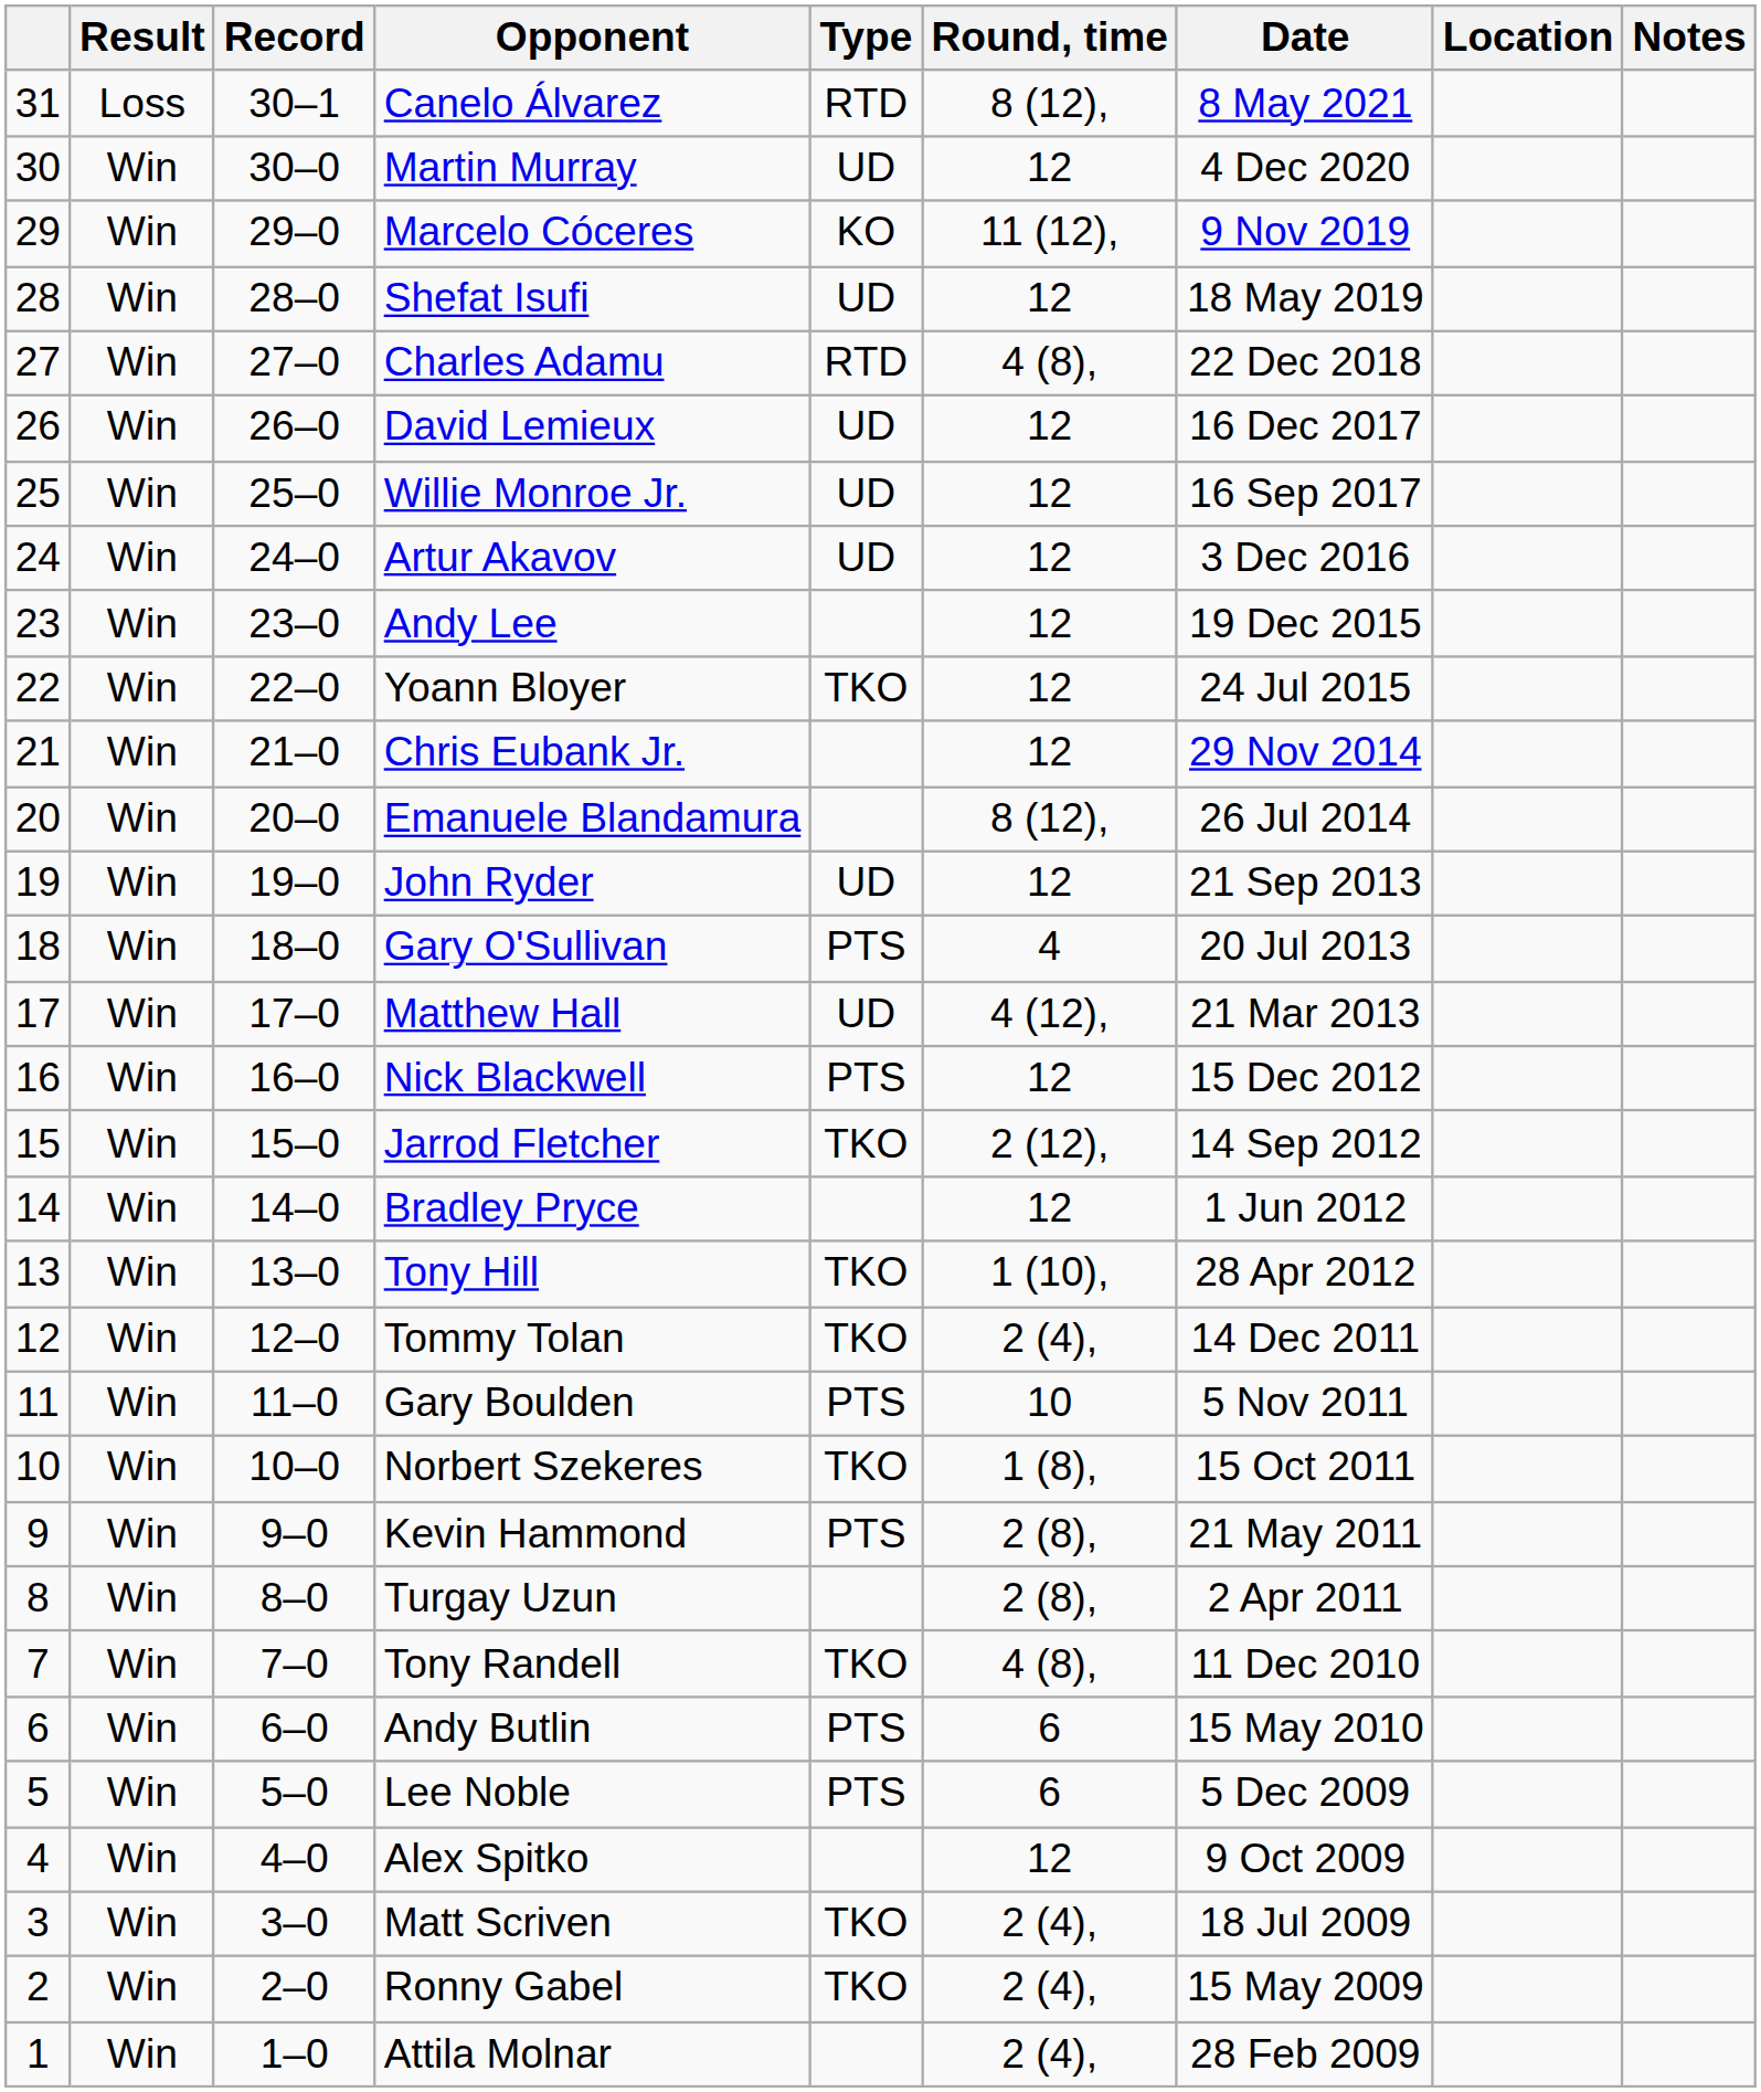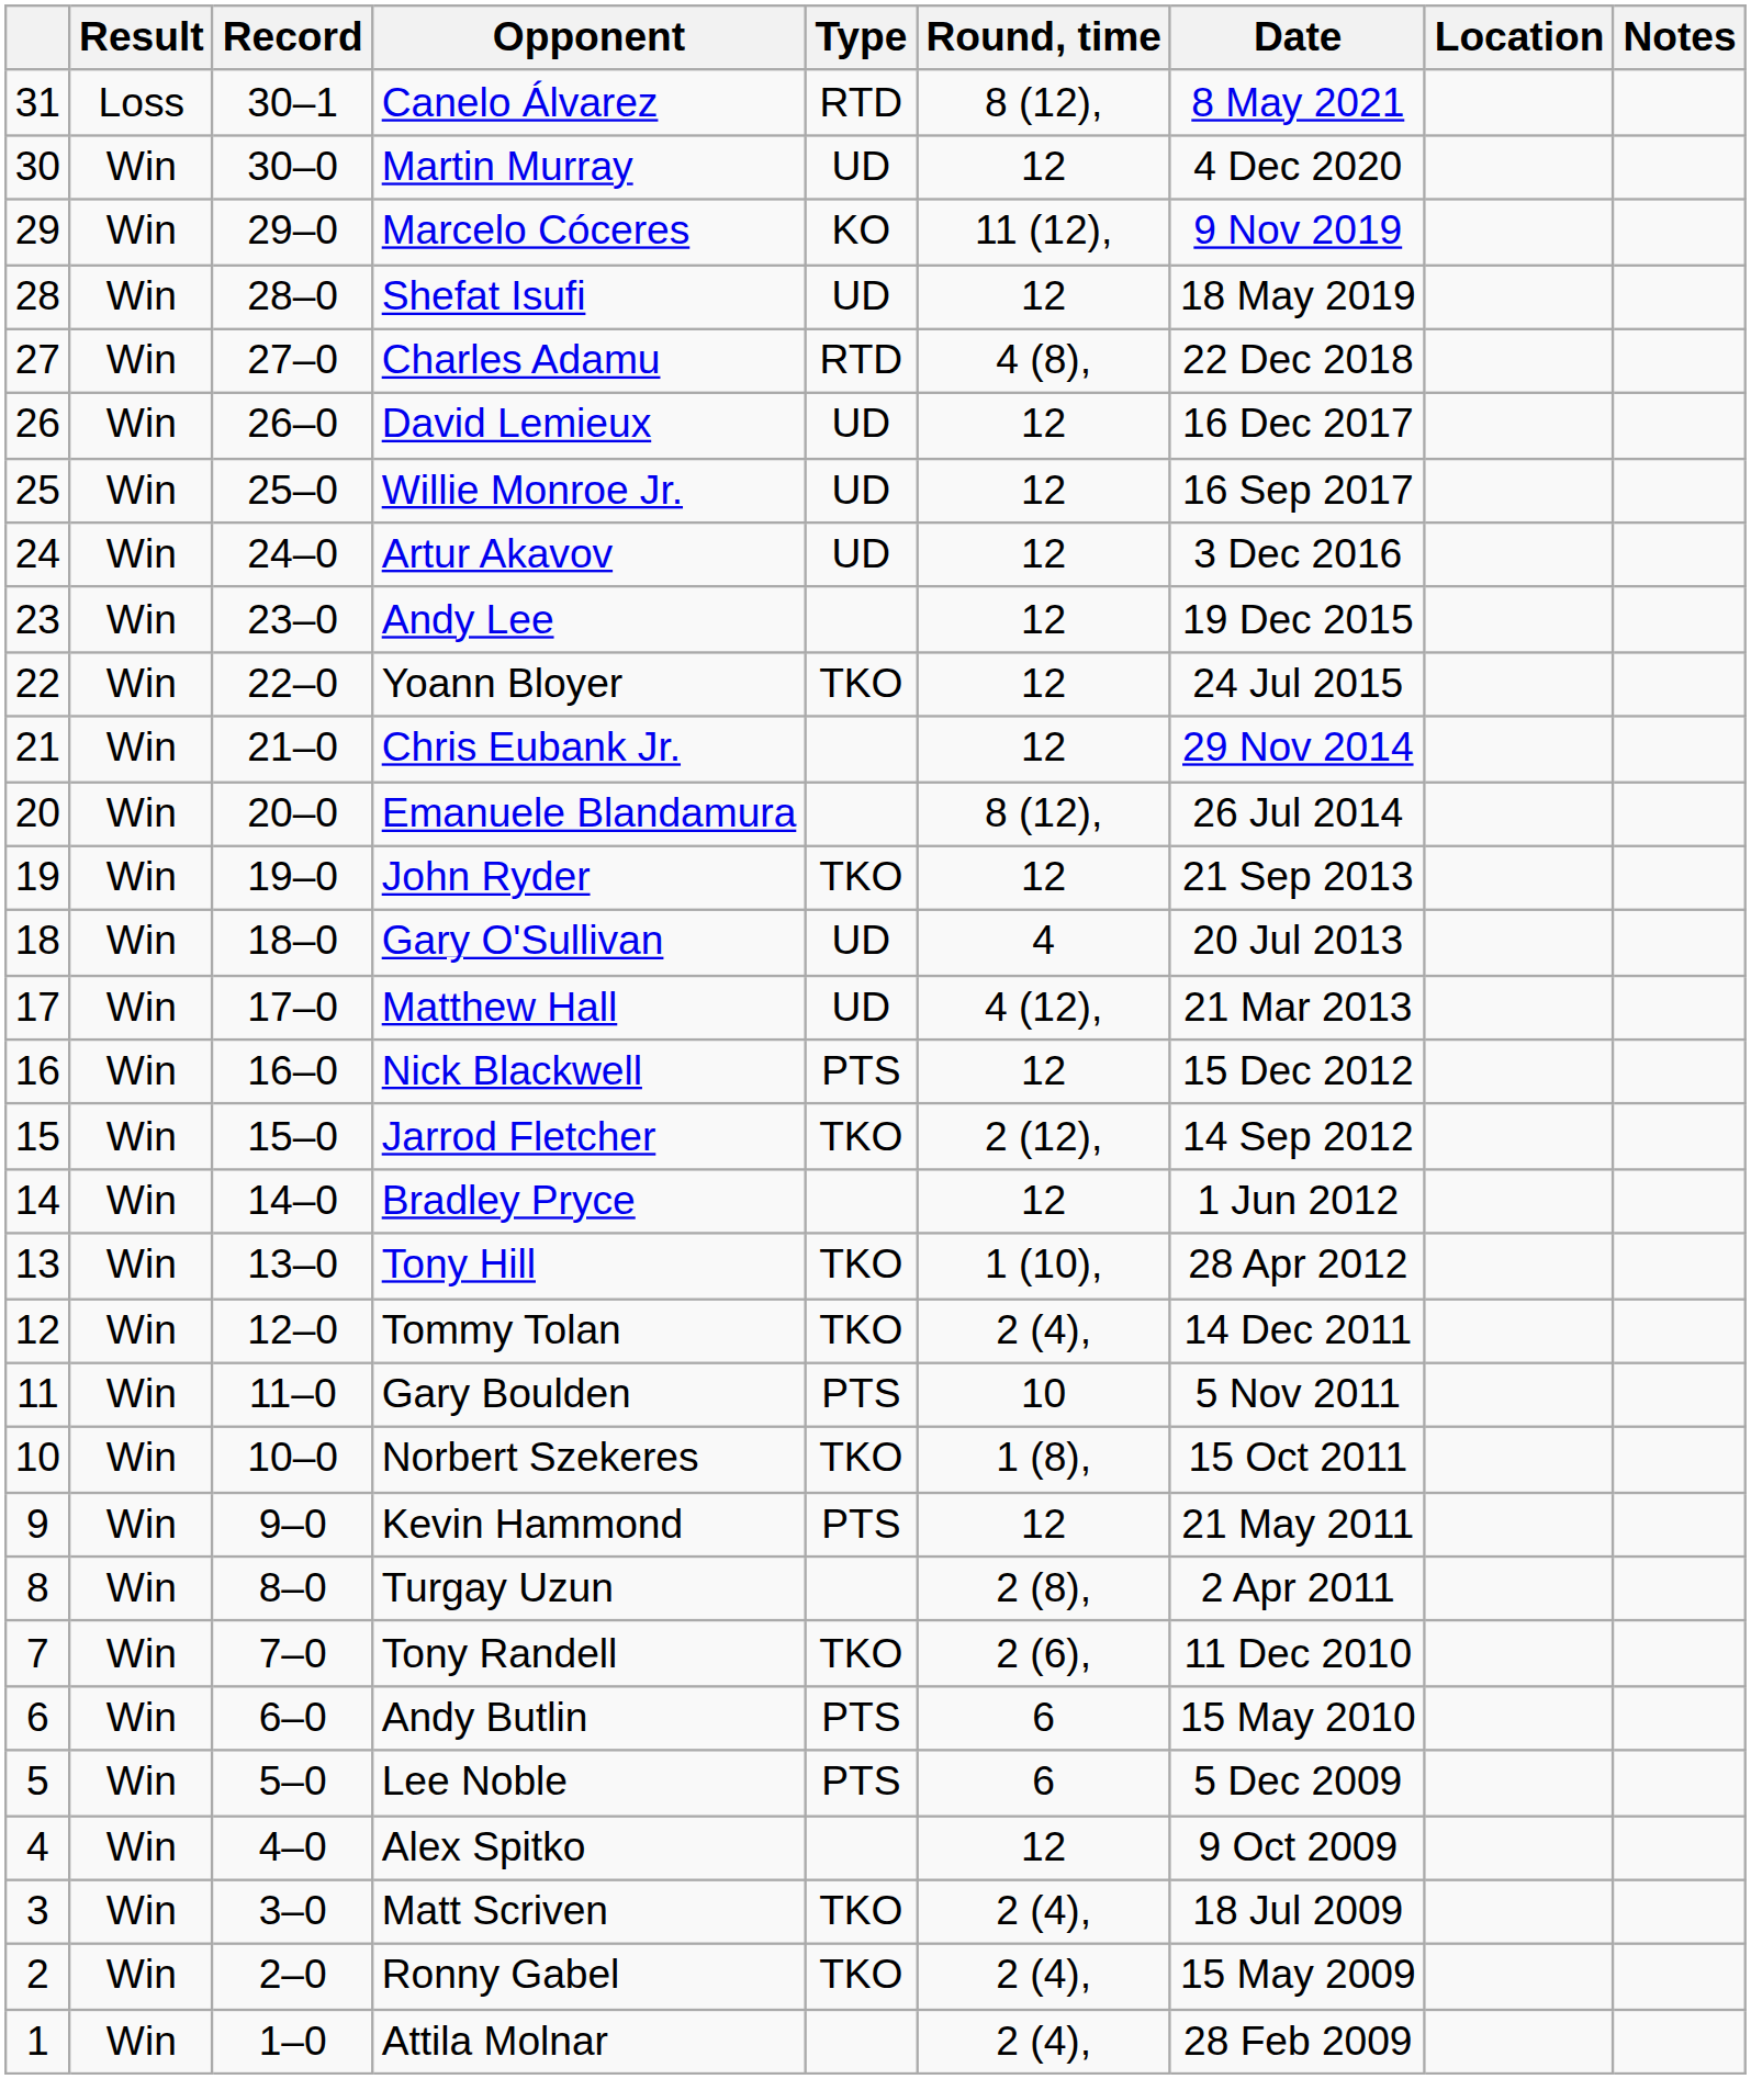John Ryder | Type: UD -> TKO
Gary O'Sullivan | Type: PTS -> UD
Kevin Hammond | Round, time: 2 (8), -> 12
Tony Randell | Round, time: 4 (8), -> 2 (6),
